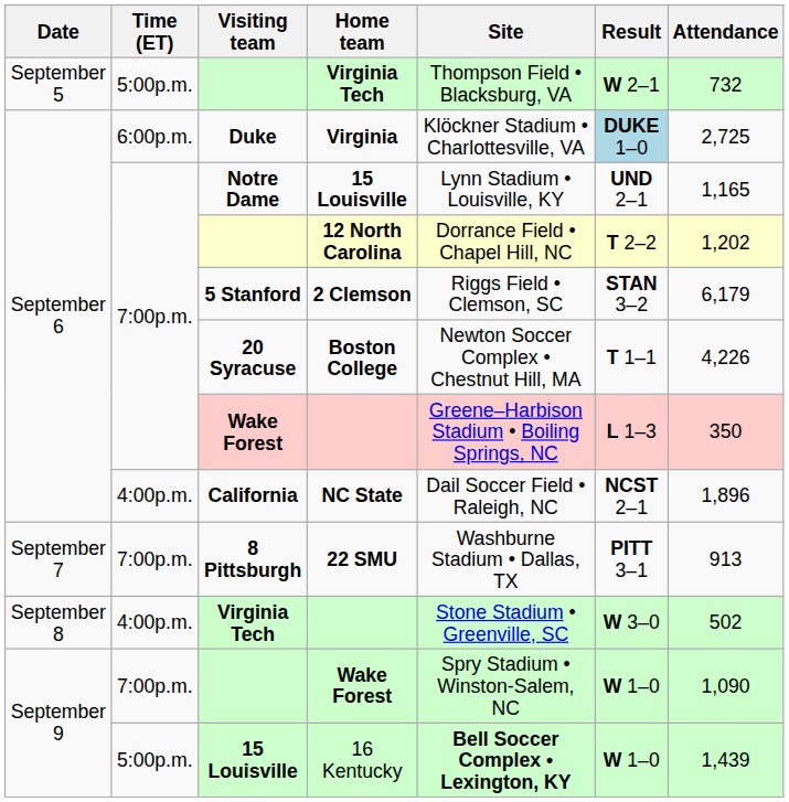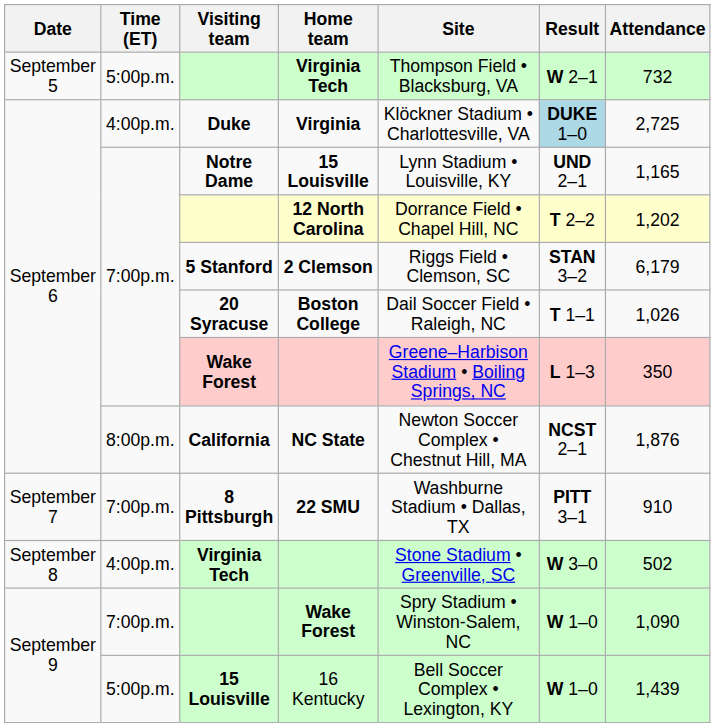Virginia | Time (ET): 6:00p.m. -> 4:00p.m.
Boston College | Site: Newton Soccer Complex • Chestnut Hill, MA -> Dail Soccer Field • Raleigh, NC
Boston College | Attendance: 4,226 -> 1,026
NC State | Time (ET): 4:00p.m. -> 8:00p.m.
NC State | Site: Dail Soccer Field • Raleigh, NC -> Newton Soccer Complex • Chestnut Hill, MA
NC State | Attendance: 1,896 -> 1,876
22 SMU | Attendance: 913 -> 910
16 Kentucky | Site: bold -> normal
